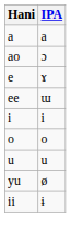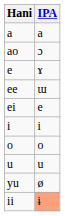+ row: ei | e
ii | IPA: no background -> lightsalmon background
